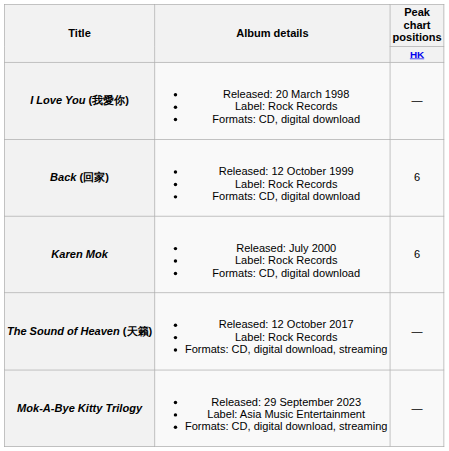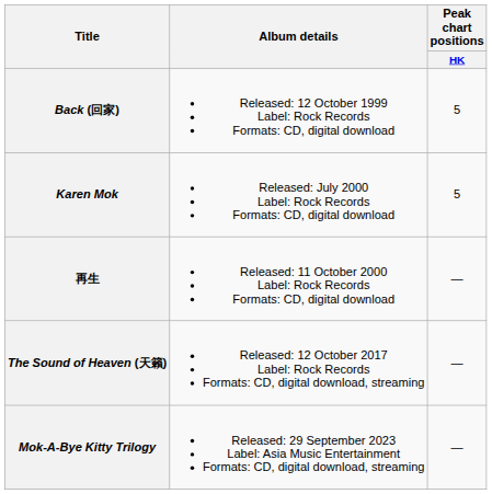- row: I Love You (我愛你) | Released: 20 March 1998 Label: Rock Records Formats: CD, digital download | —
Back (回家) | Peak chart positions / HK: 6 -> 5
Karen Mok | Peak chart positions / HK: 6 -> 5
+ row: 再生 | Released: 11 October 2000 Label: Rock Records Formats: CD, digital download | —
